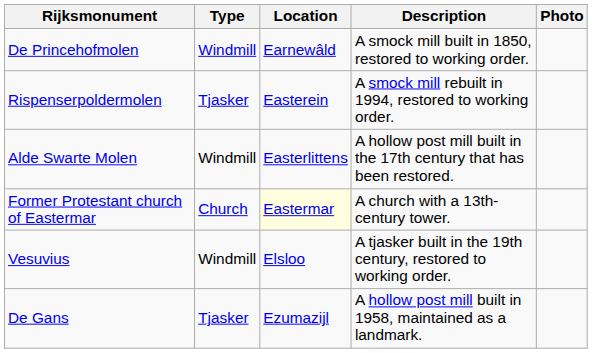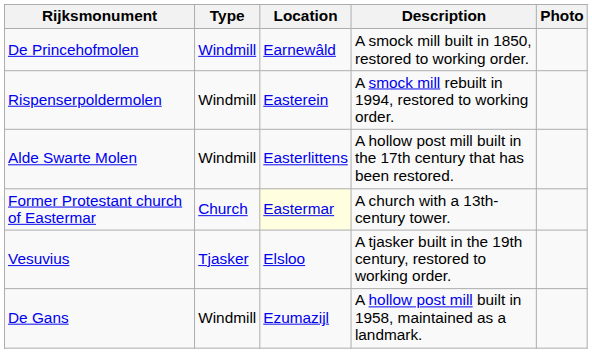Rispenserpoldermolen | Type: Tjasker -> Windmill
Vesuvius | Type: Windmill -> Tjasker
De Gans | Type: Tjasker -> Windmill
